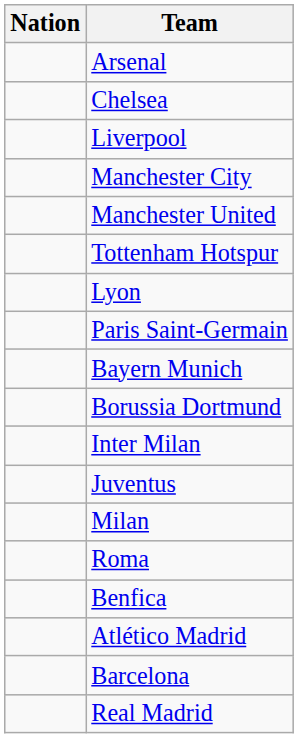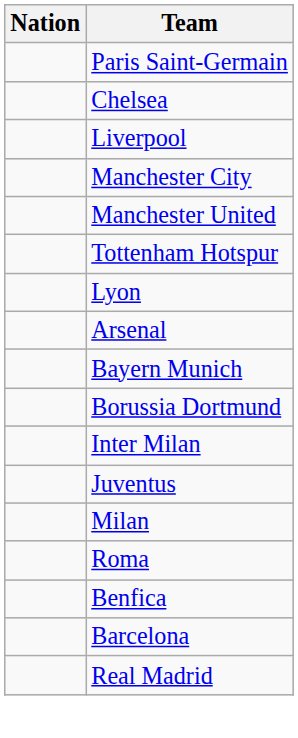rows swapped: Arsenal <-> Paris Saint-Germain
- row: Atlético Madrid
